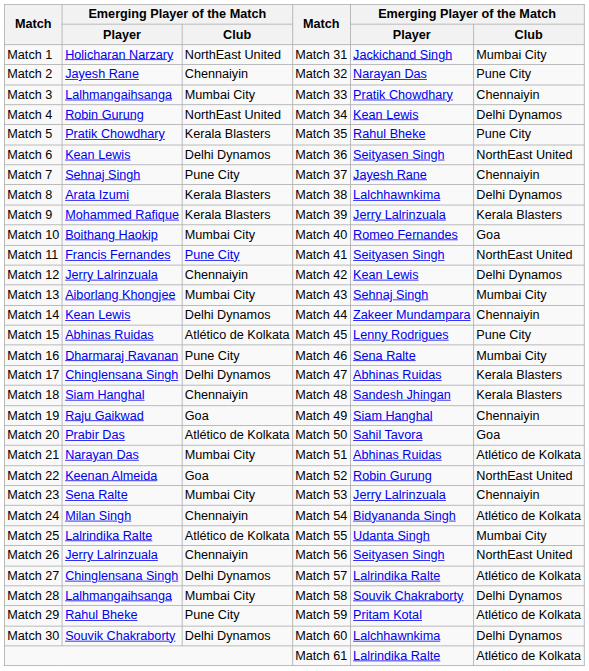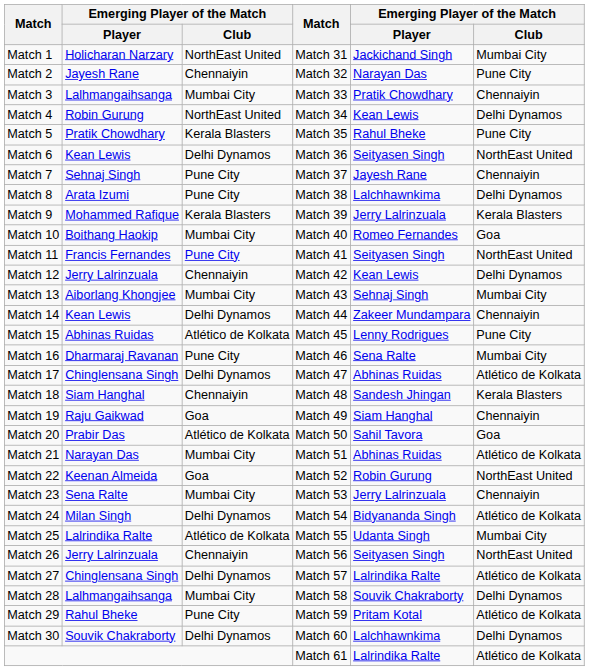Match 8 | column 3: Kerala Blasters -> Pune City
Match 17 | column 6: Kerala Blasters -> Atlético de Kolkata
Match 24 | column 3: Chennaiyin -> Delhi Dynamos
